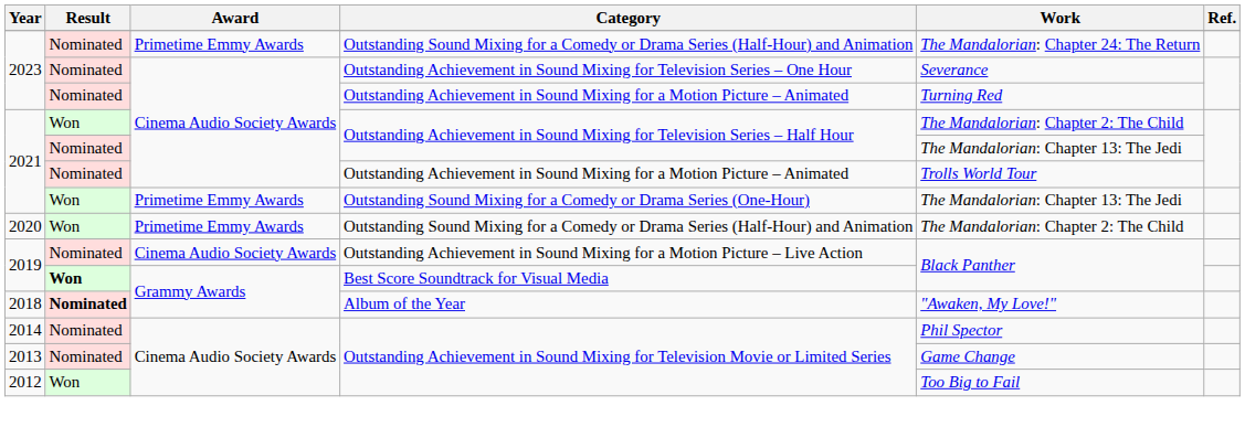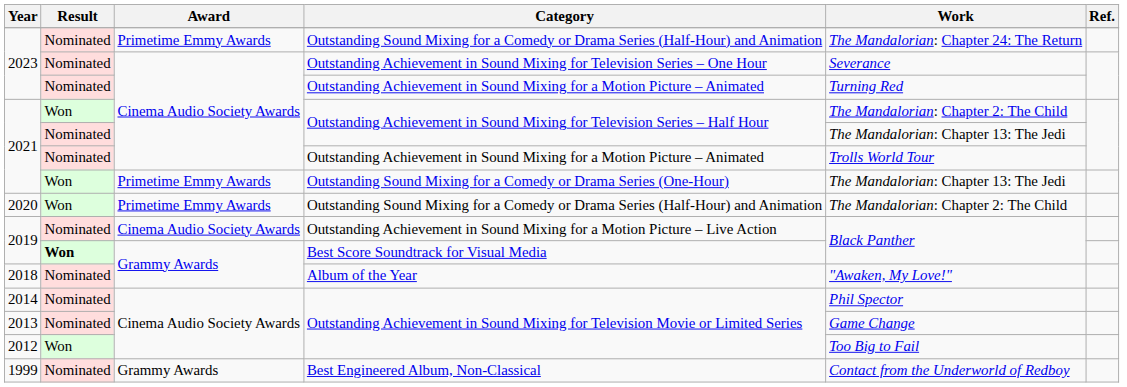Album of the Year | Result: bold -> normal
+ row: 1999 | Nominated | Grammy Awards | Best Engineered Album, Non-Classical | Contact from the Underworld of Redboy
